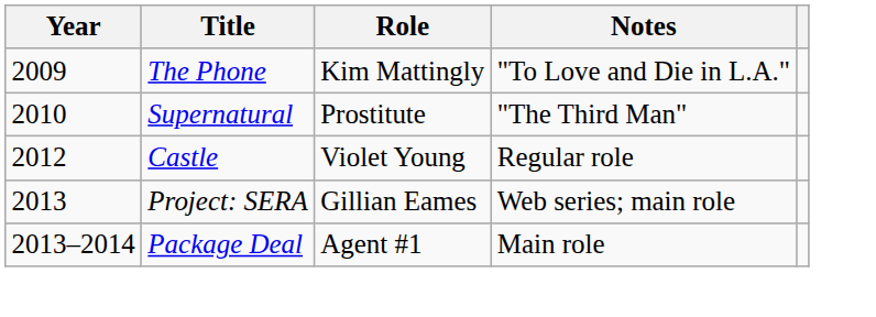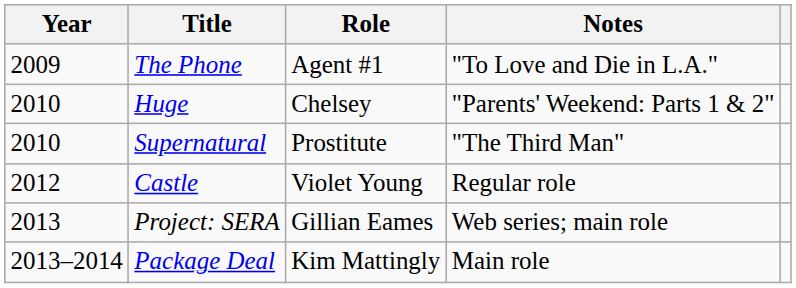The Phone | Role: Kim Mattingly -> Agent #1
+ row: 2010 | Huge | Chelsey | "Parents' Weekend: Parts 1 & 2"
Package Deal | Role: Agent #1 -> Kim Mattingly
